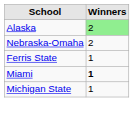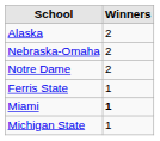Alaska | Winners: lightgreen background -> no background
+ row: Notre Dame | 2
